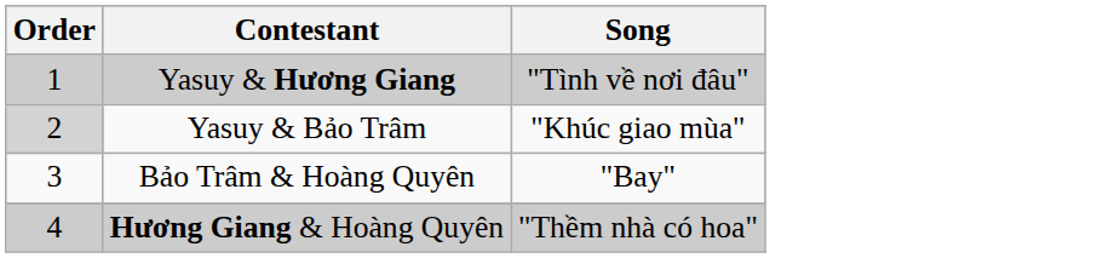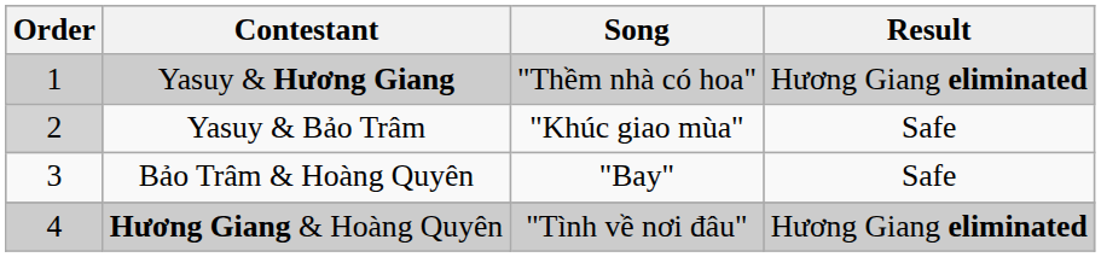+ column: Result | Hương Giang eliminated | Safe | Safe | Hương Giang eliminated
Yasuy & Hương Giang | Song: "Tình về nơi đâu" -> "Thềm nhà có hoa"
Hương Giang & Hoàng Quyên | Song: "Thềm nhà có hoa" -> "Tình về nơi đâu"
